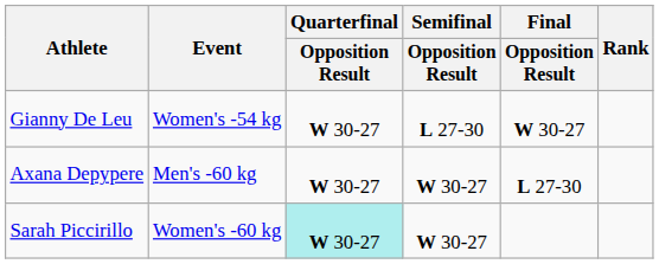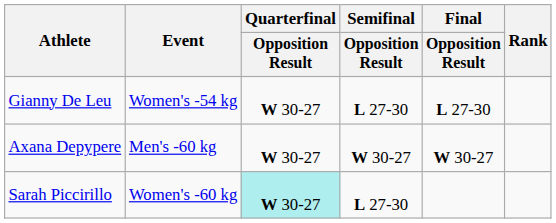Gianny De Leu | Final / Opposition Result: W 30-27 -> L 27-30
Axana Depypere | Final / Opposition Result: L 27-30 -> W 30-27
Sarah Piccirillo | Semifinal / Opposition Result: W 30-27 -> L 27-30
